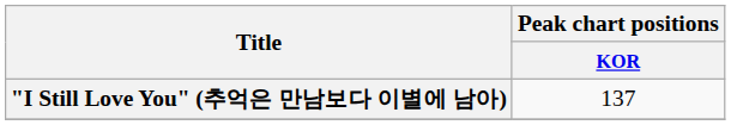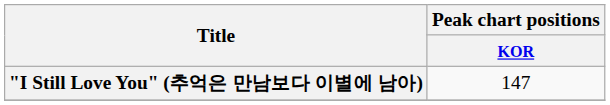"I Still Love You" (추억은 만남보다 이별에 남아) | Peak chart positions / KOR: 137 -> 147
